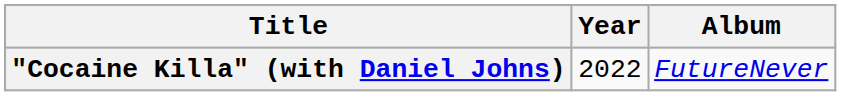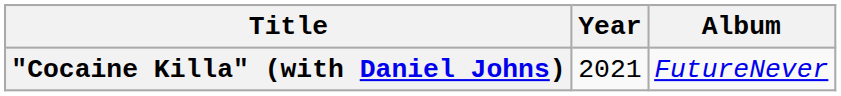"Cocaine Killa" (with Daniel Johns) | Year: 2022 -> 2021
